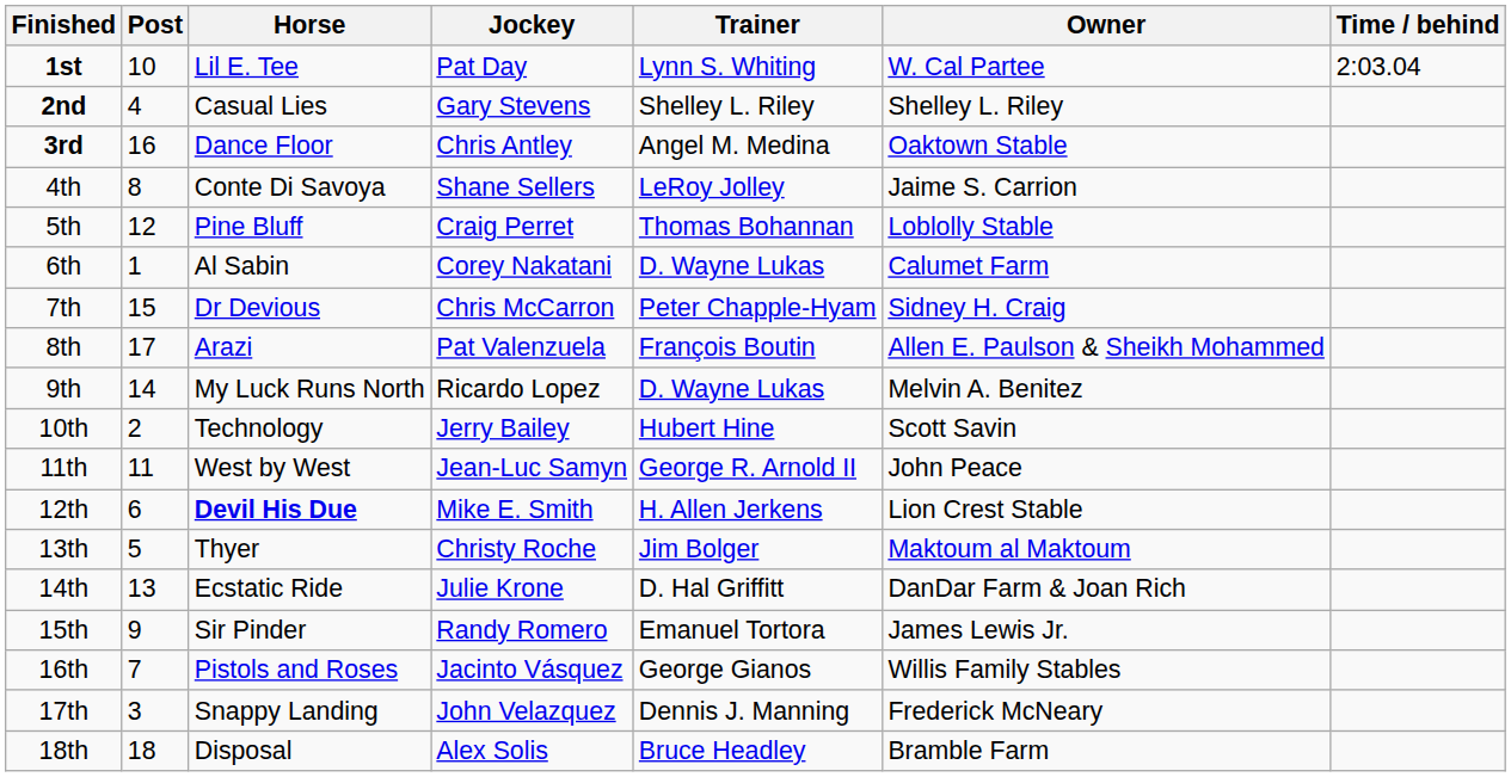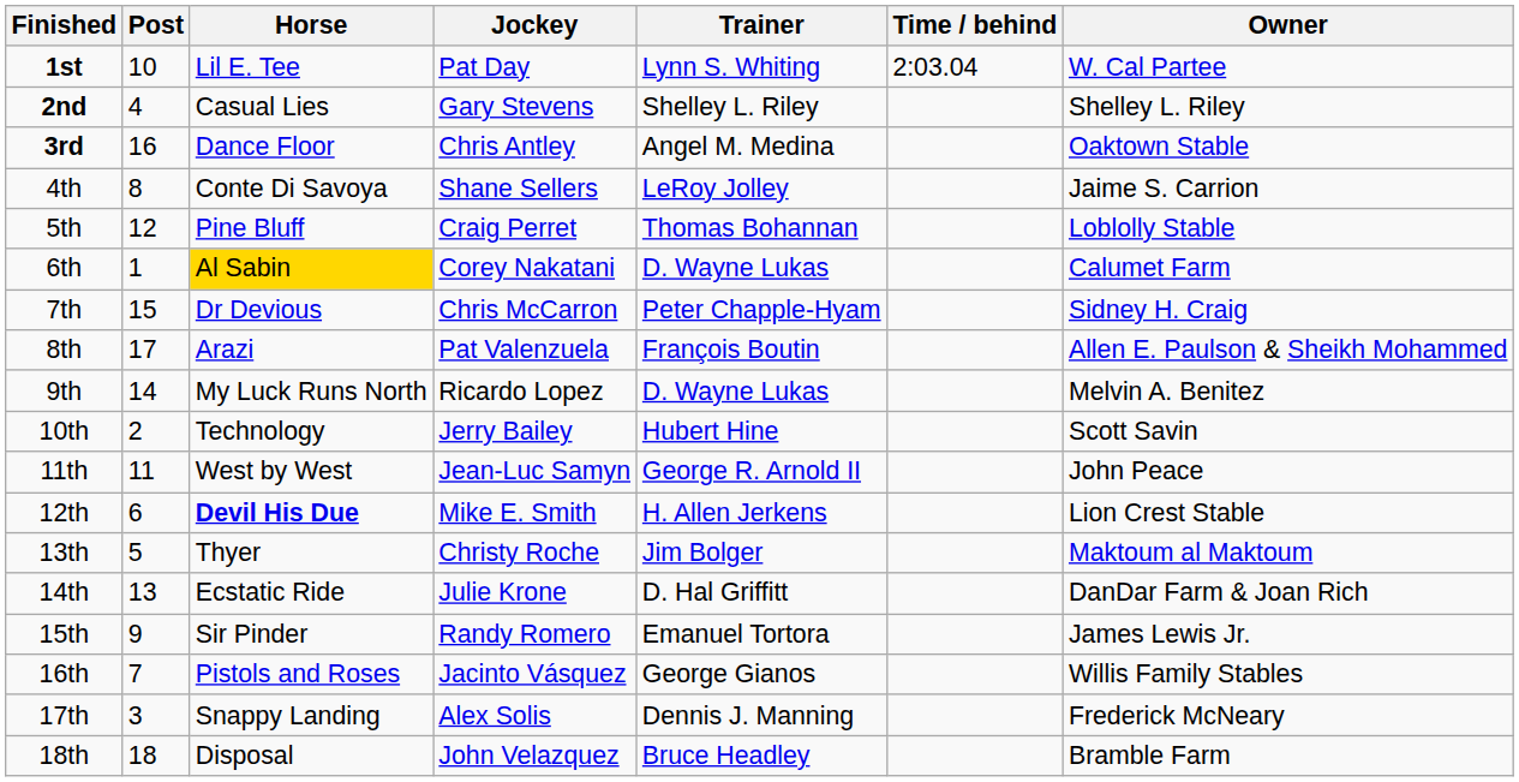columns swapped: Owner <-> Time / behind
6th | Horse: no background -> gold background
17th | Jockey: John Velazquez -> Alex Solis
18th | Jockey: Alex Solis -> John Velazquez
